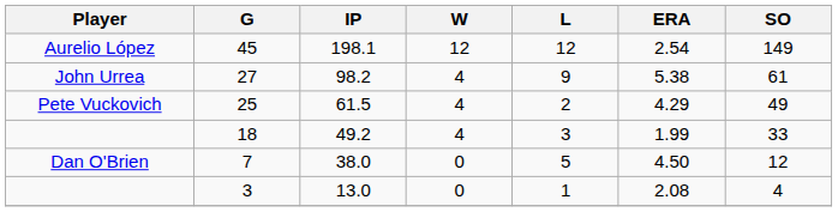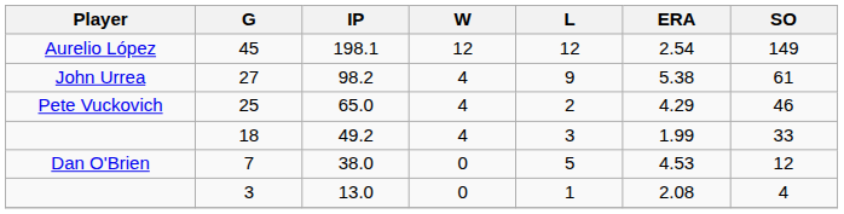25 | IP: 61.5 -> 65.0
25 | SO: 49 -> 46
7 | ERA: 4.50 -> 4.53
